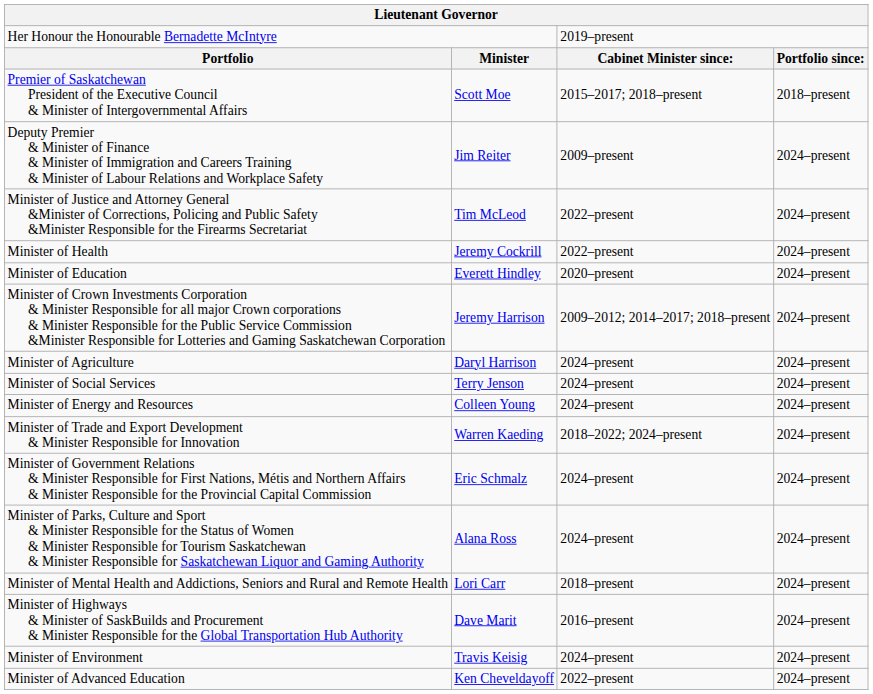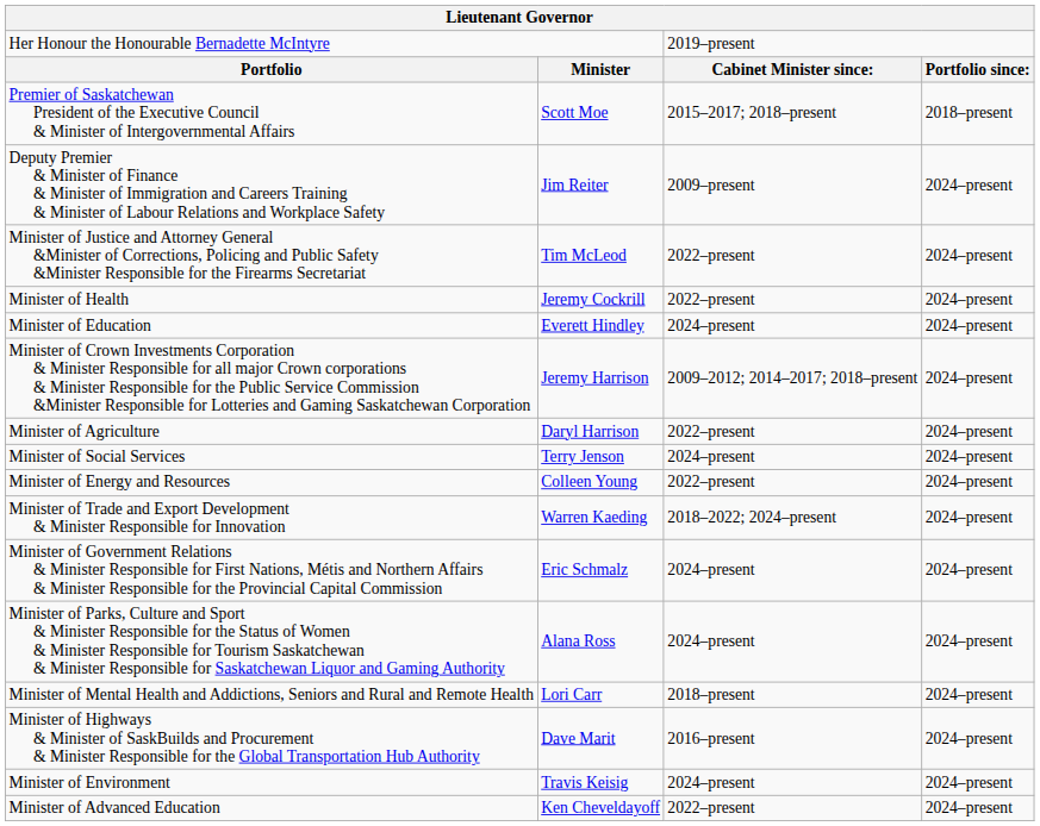Minister of Education | column 3: 2020–present -> 2024–present
Minister of Agriculture | column 3: 2024–present -> 2022–present
Minister of Energy and Resources | column 3: 2024–present -> 2022–present
